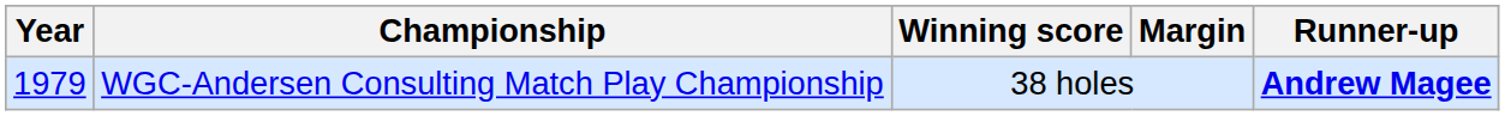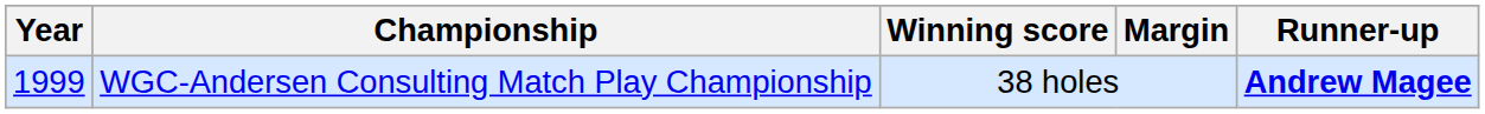WGC-Andersen Consulting Match Play Championship | Year: 1979 -> 1999
